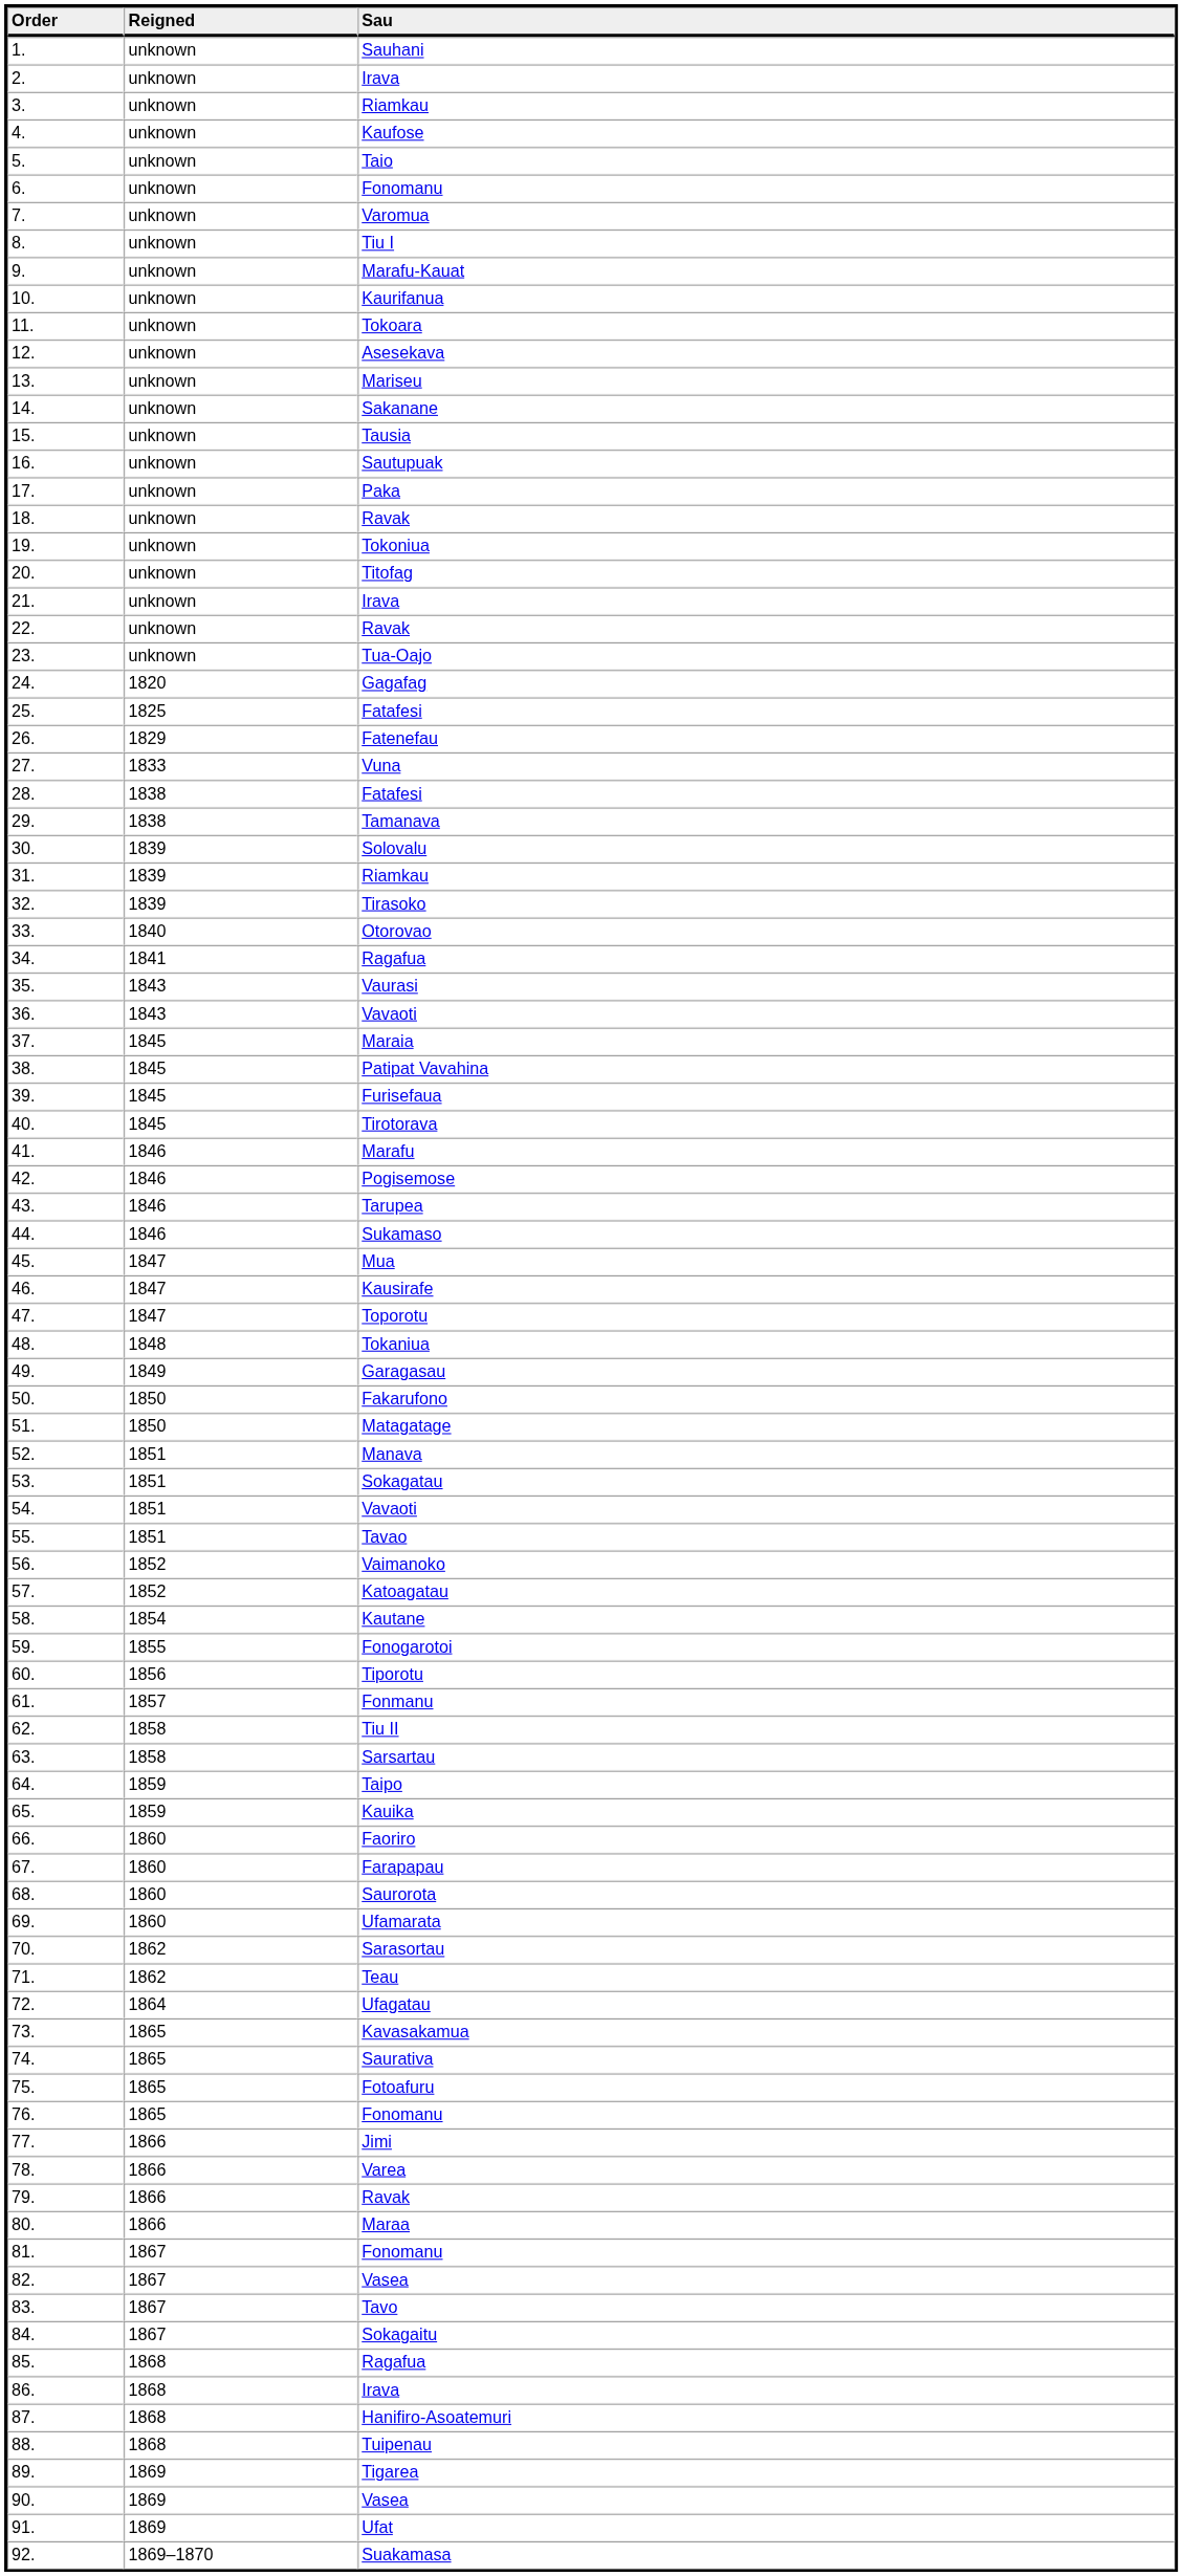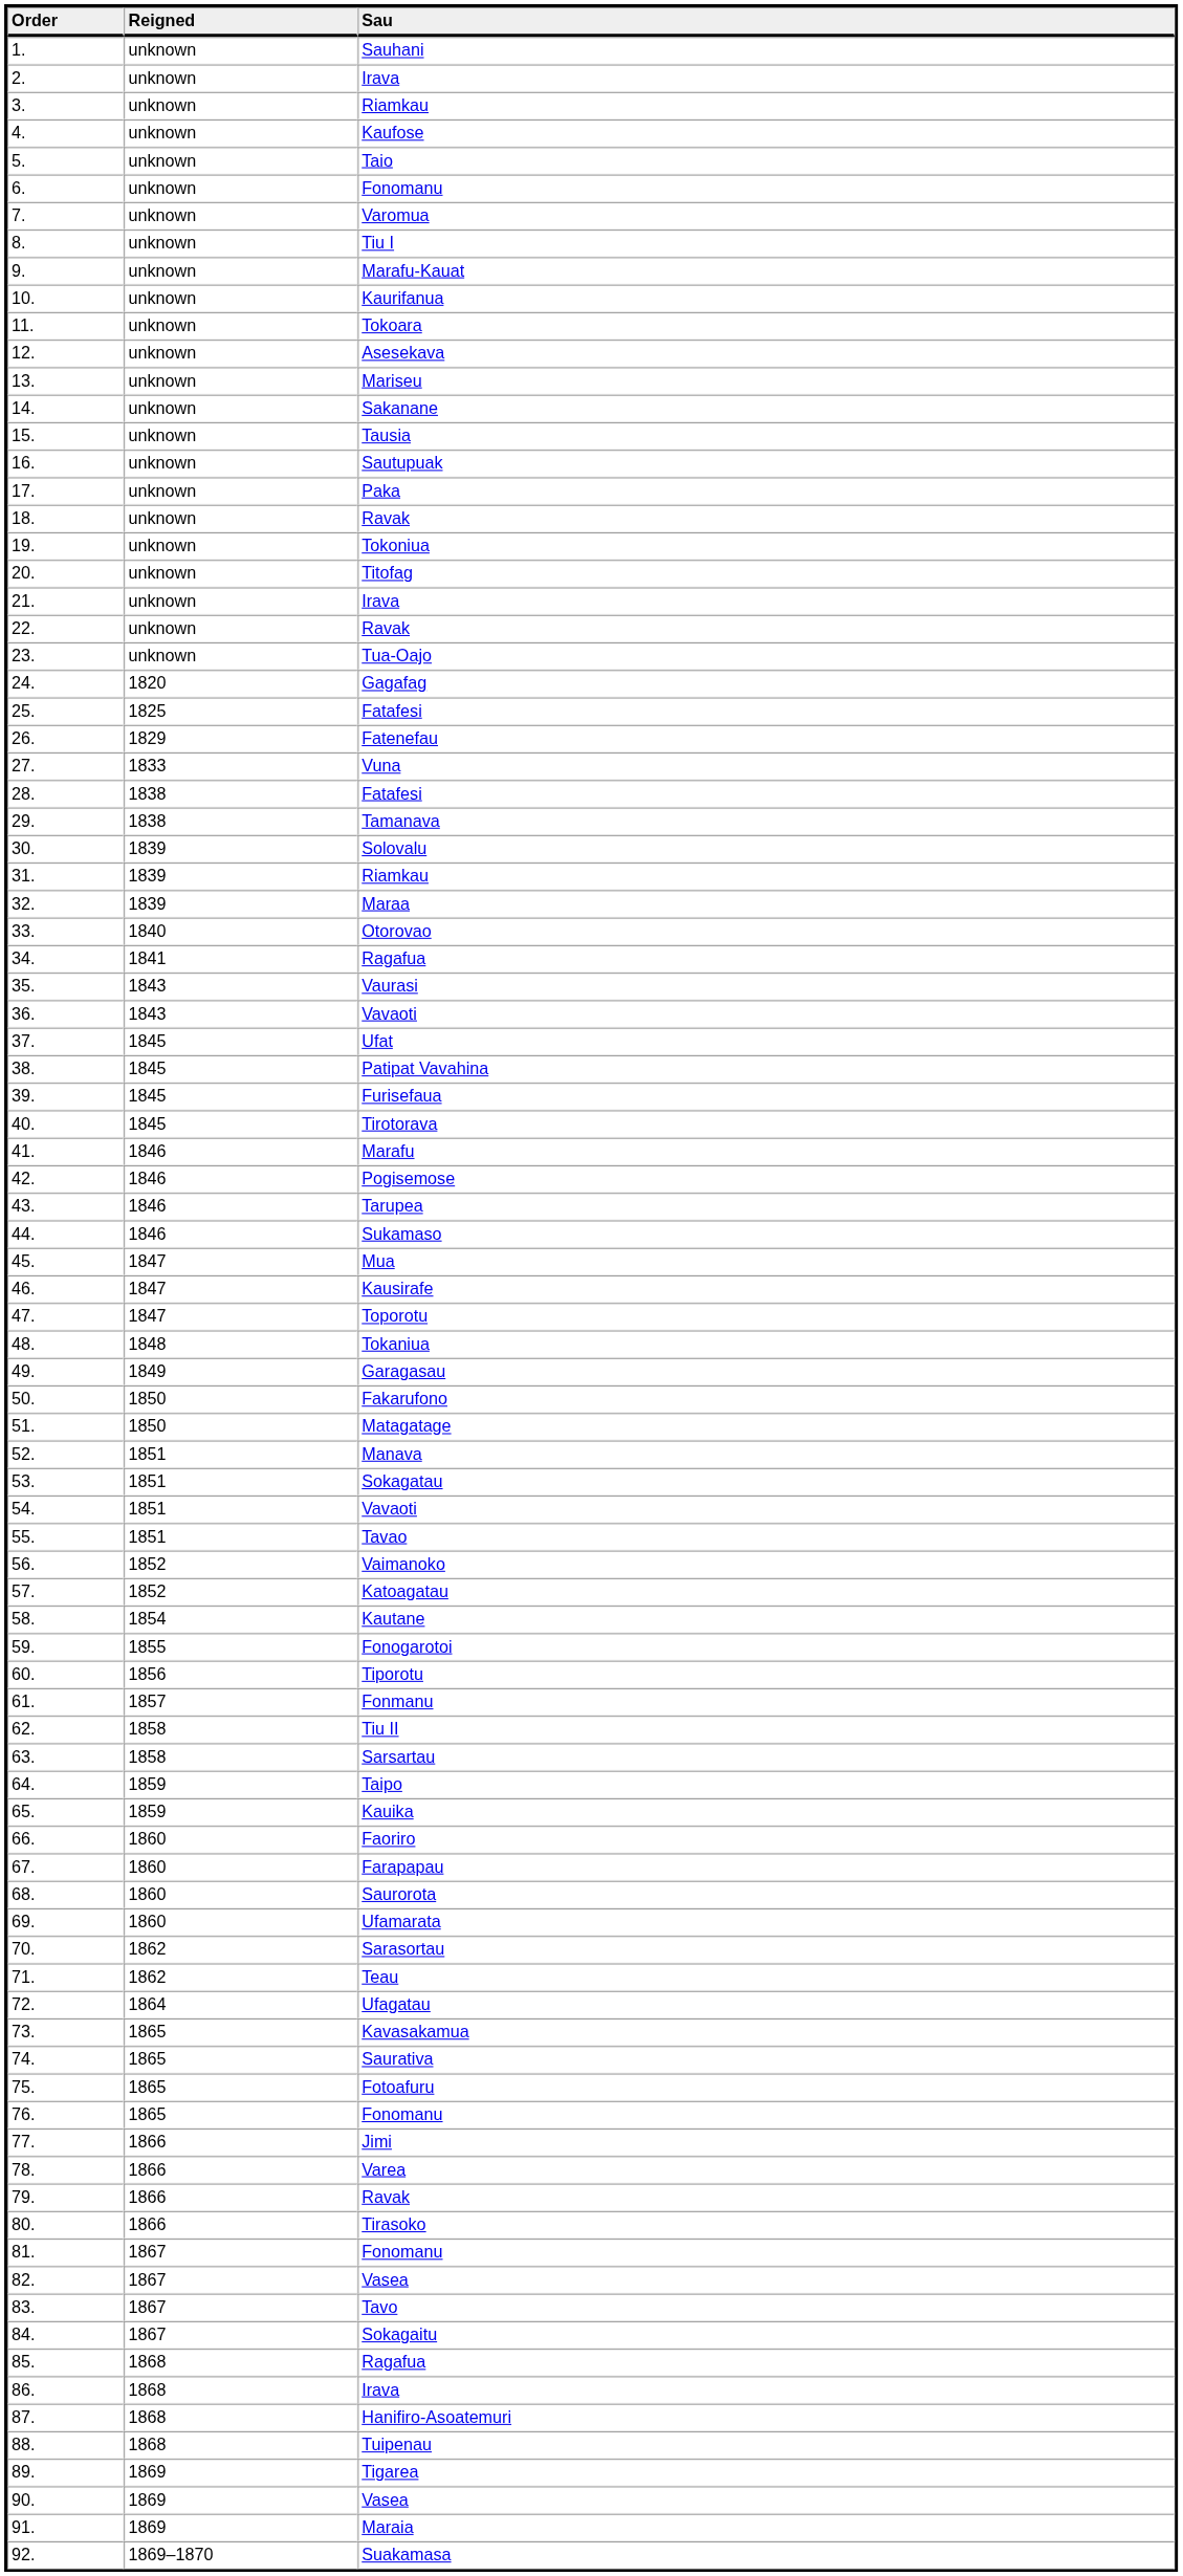32. | Sau: Tirasoko -> Maraa
37. | Sau: Maraia -> Ufat
80. | Sau: Maraa -> Tirasoko
91. | Sau: Ufat -> Maraia
